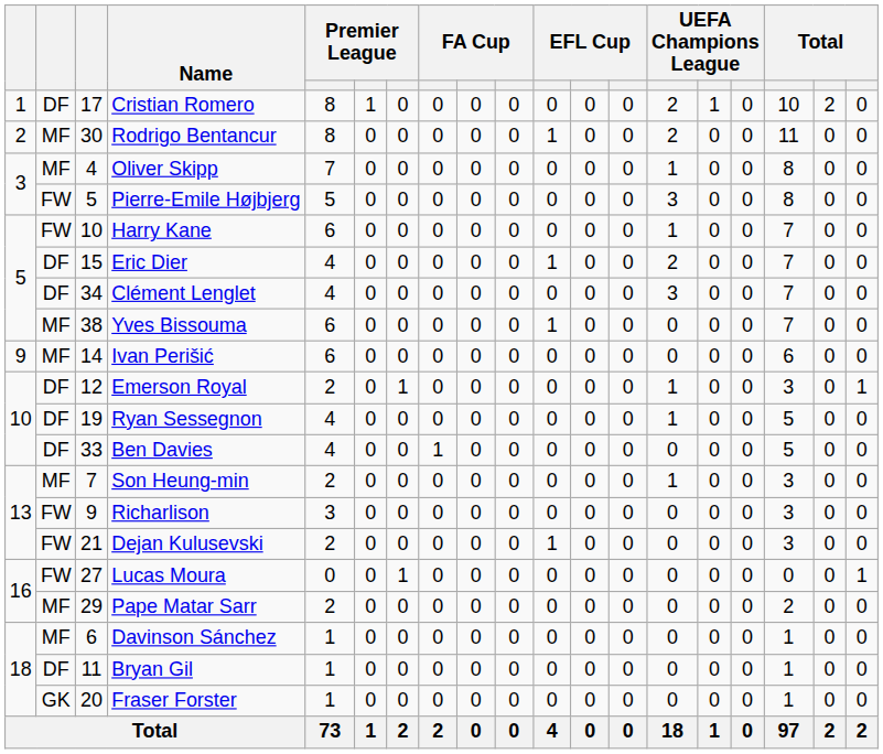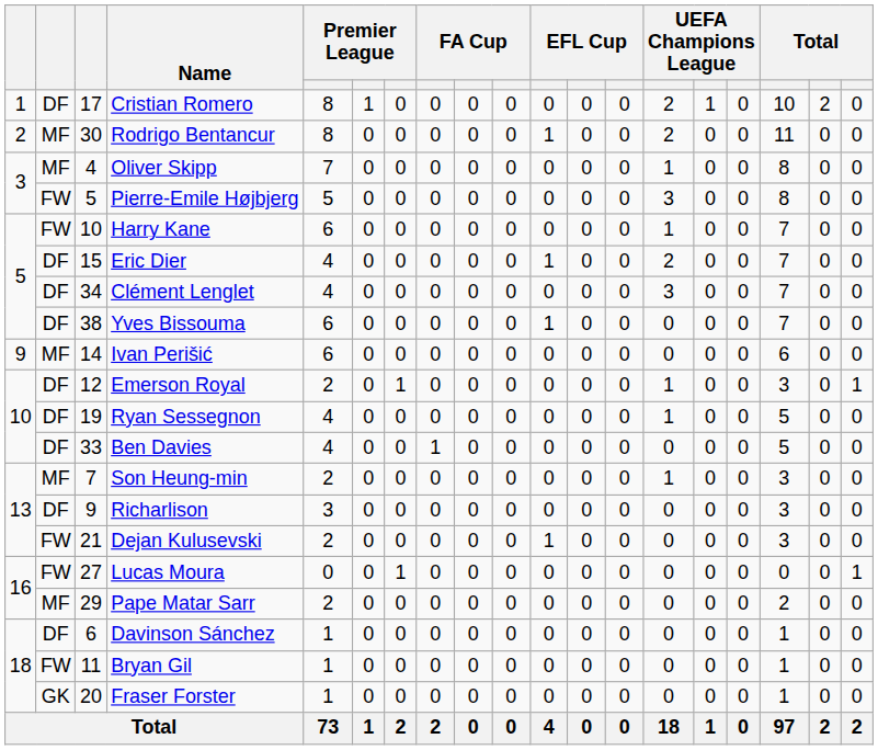Yves Bissouma | column 2: MF -> DF
Richarlison | column 2: FW -> DF
Davinson Sánchez | column 2: MF -> DF
Bryan Gil | column 2: DF -> FW
